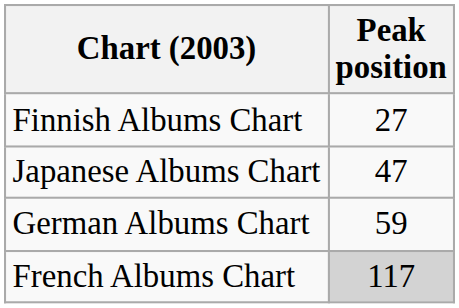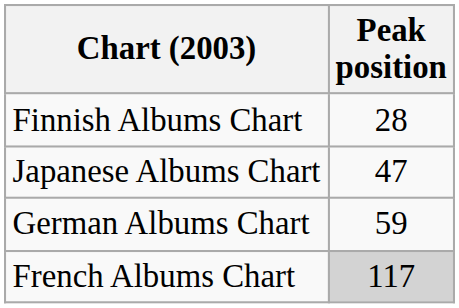Finnish Albums Chart | Peak position: 27 -> 28
